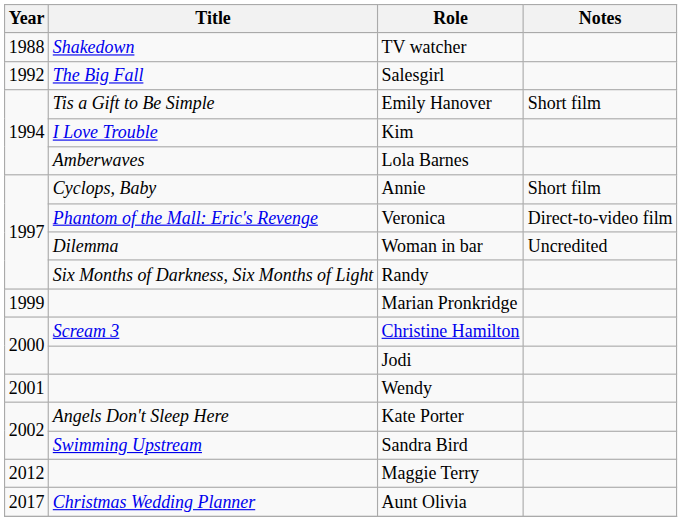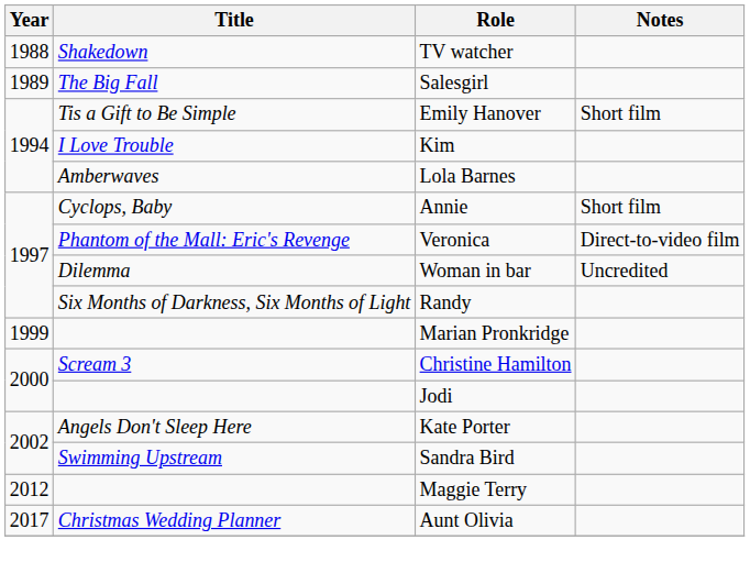Salesgirl | Year: 1992 -> 1989
- row: 2001 | Wendy
